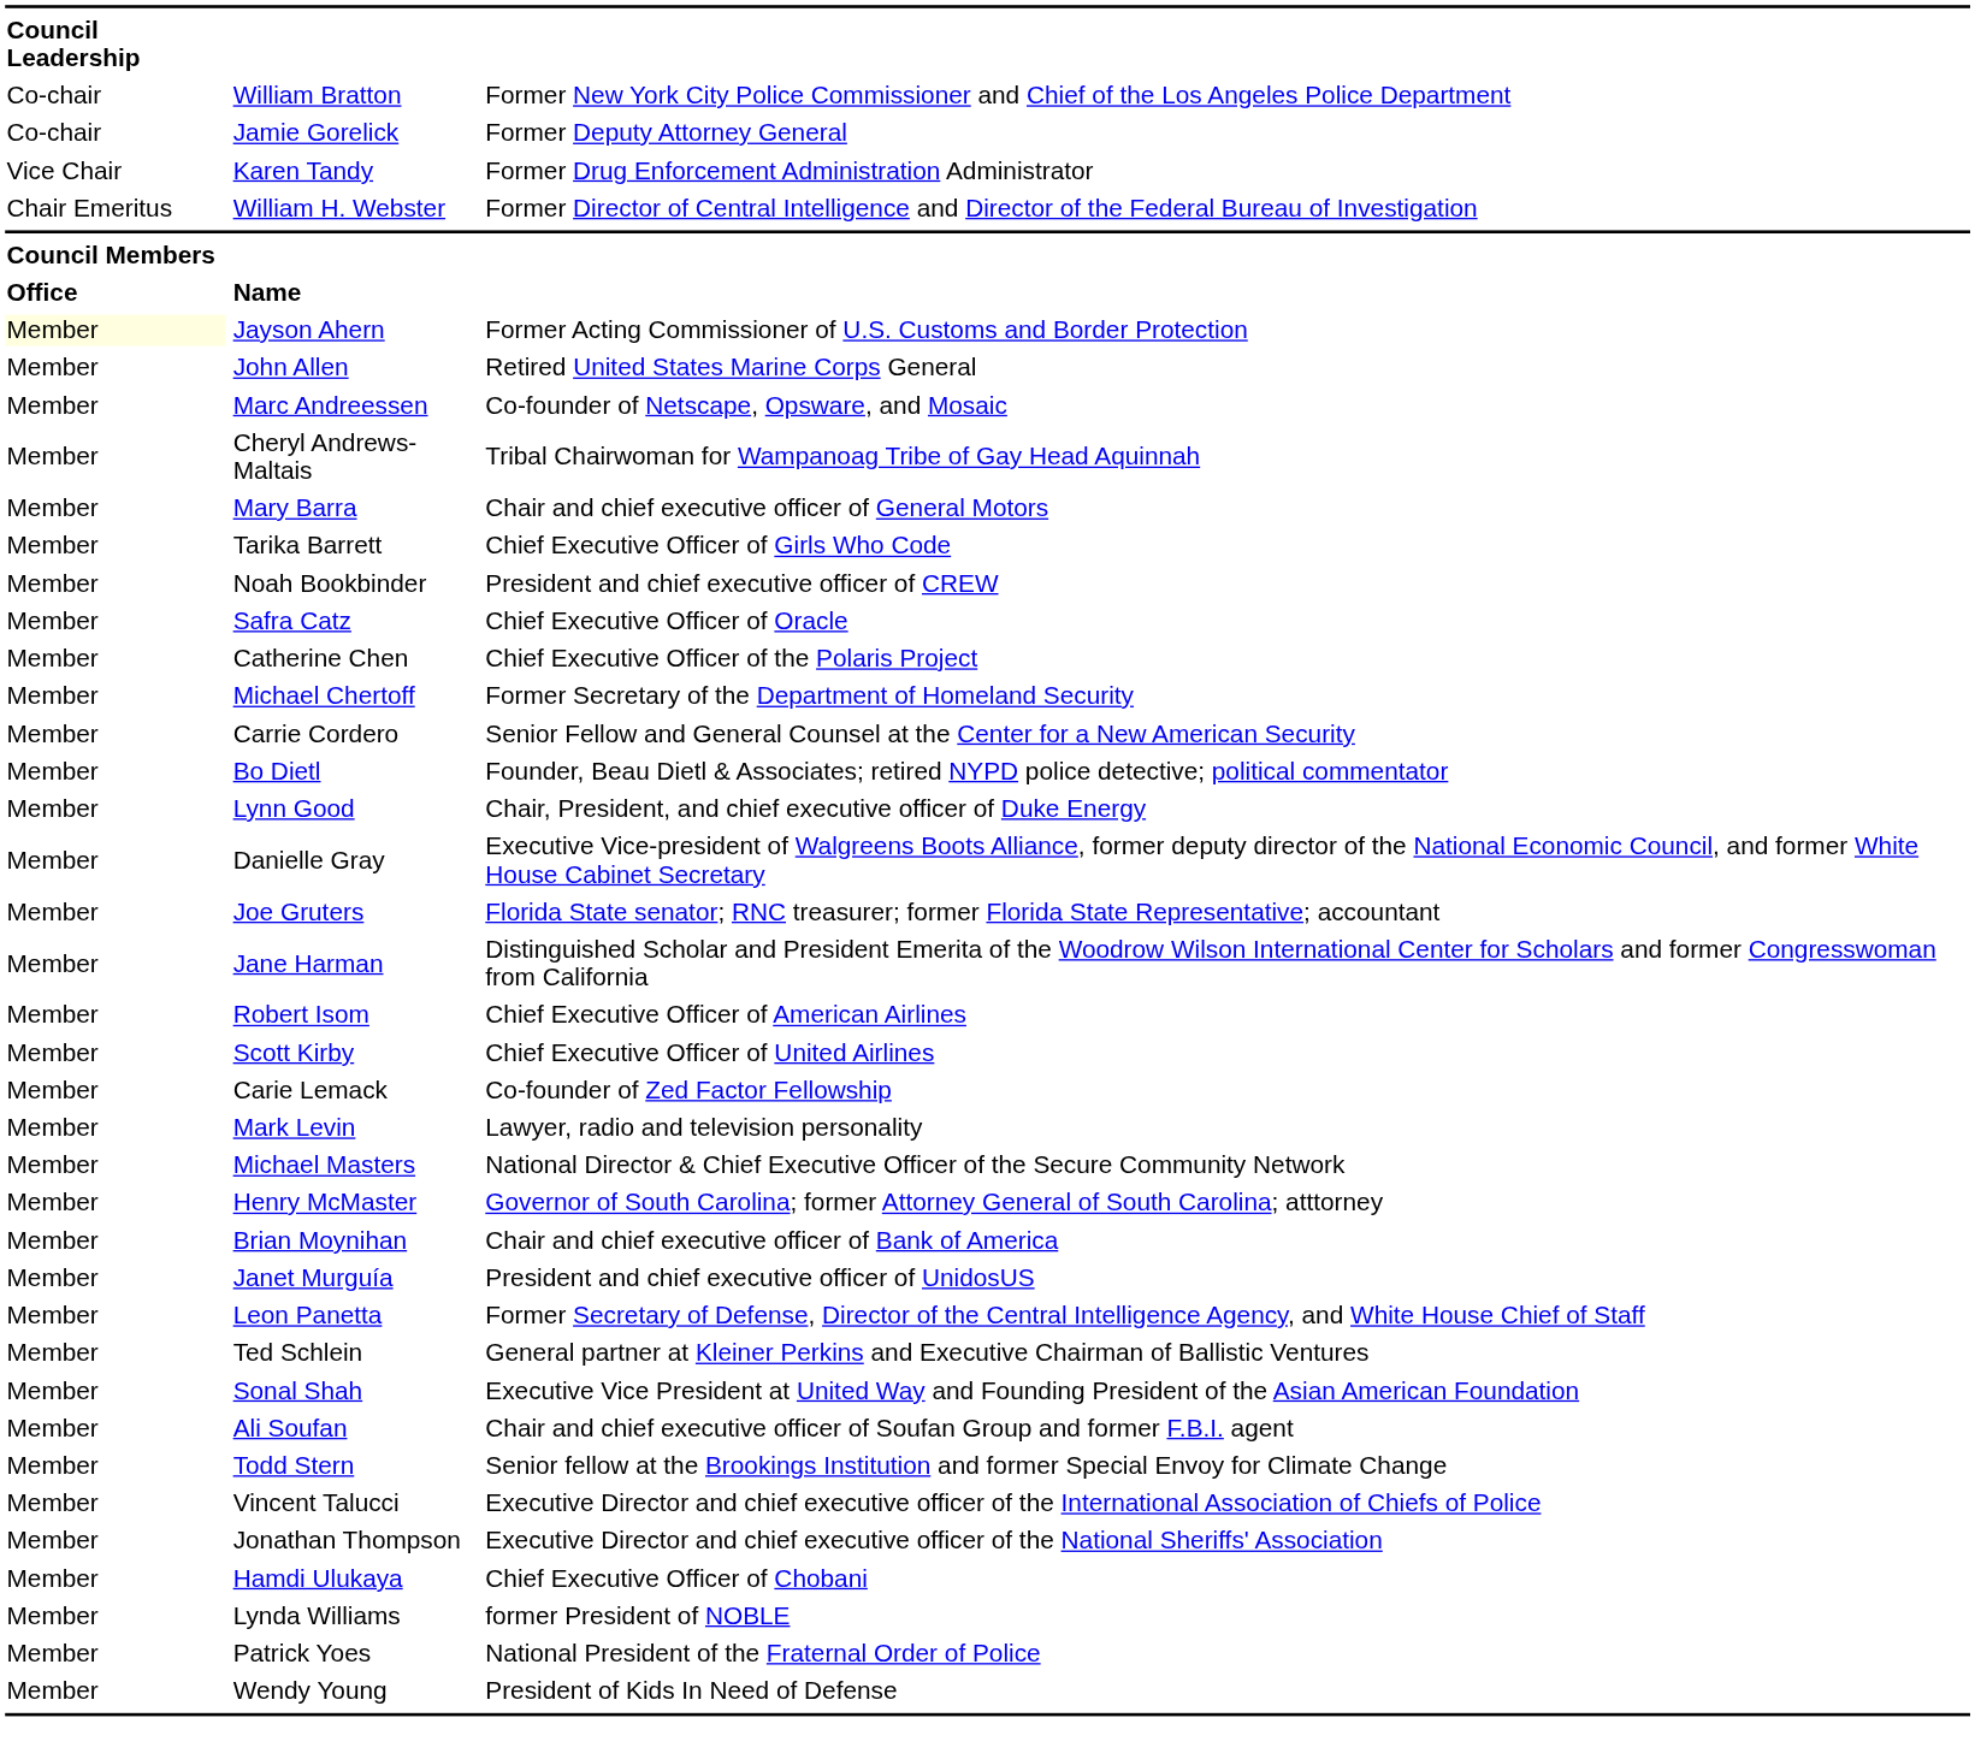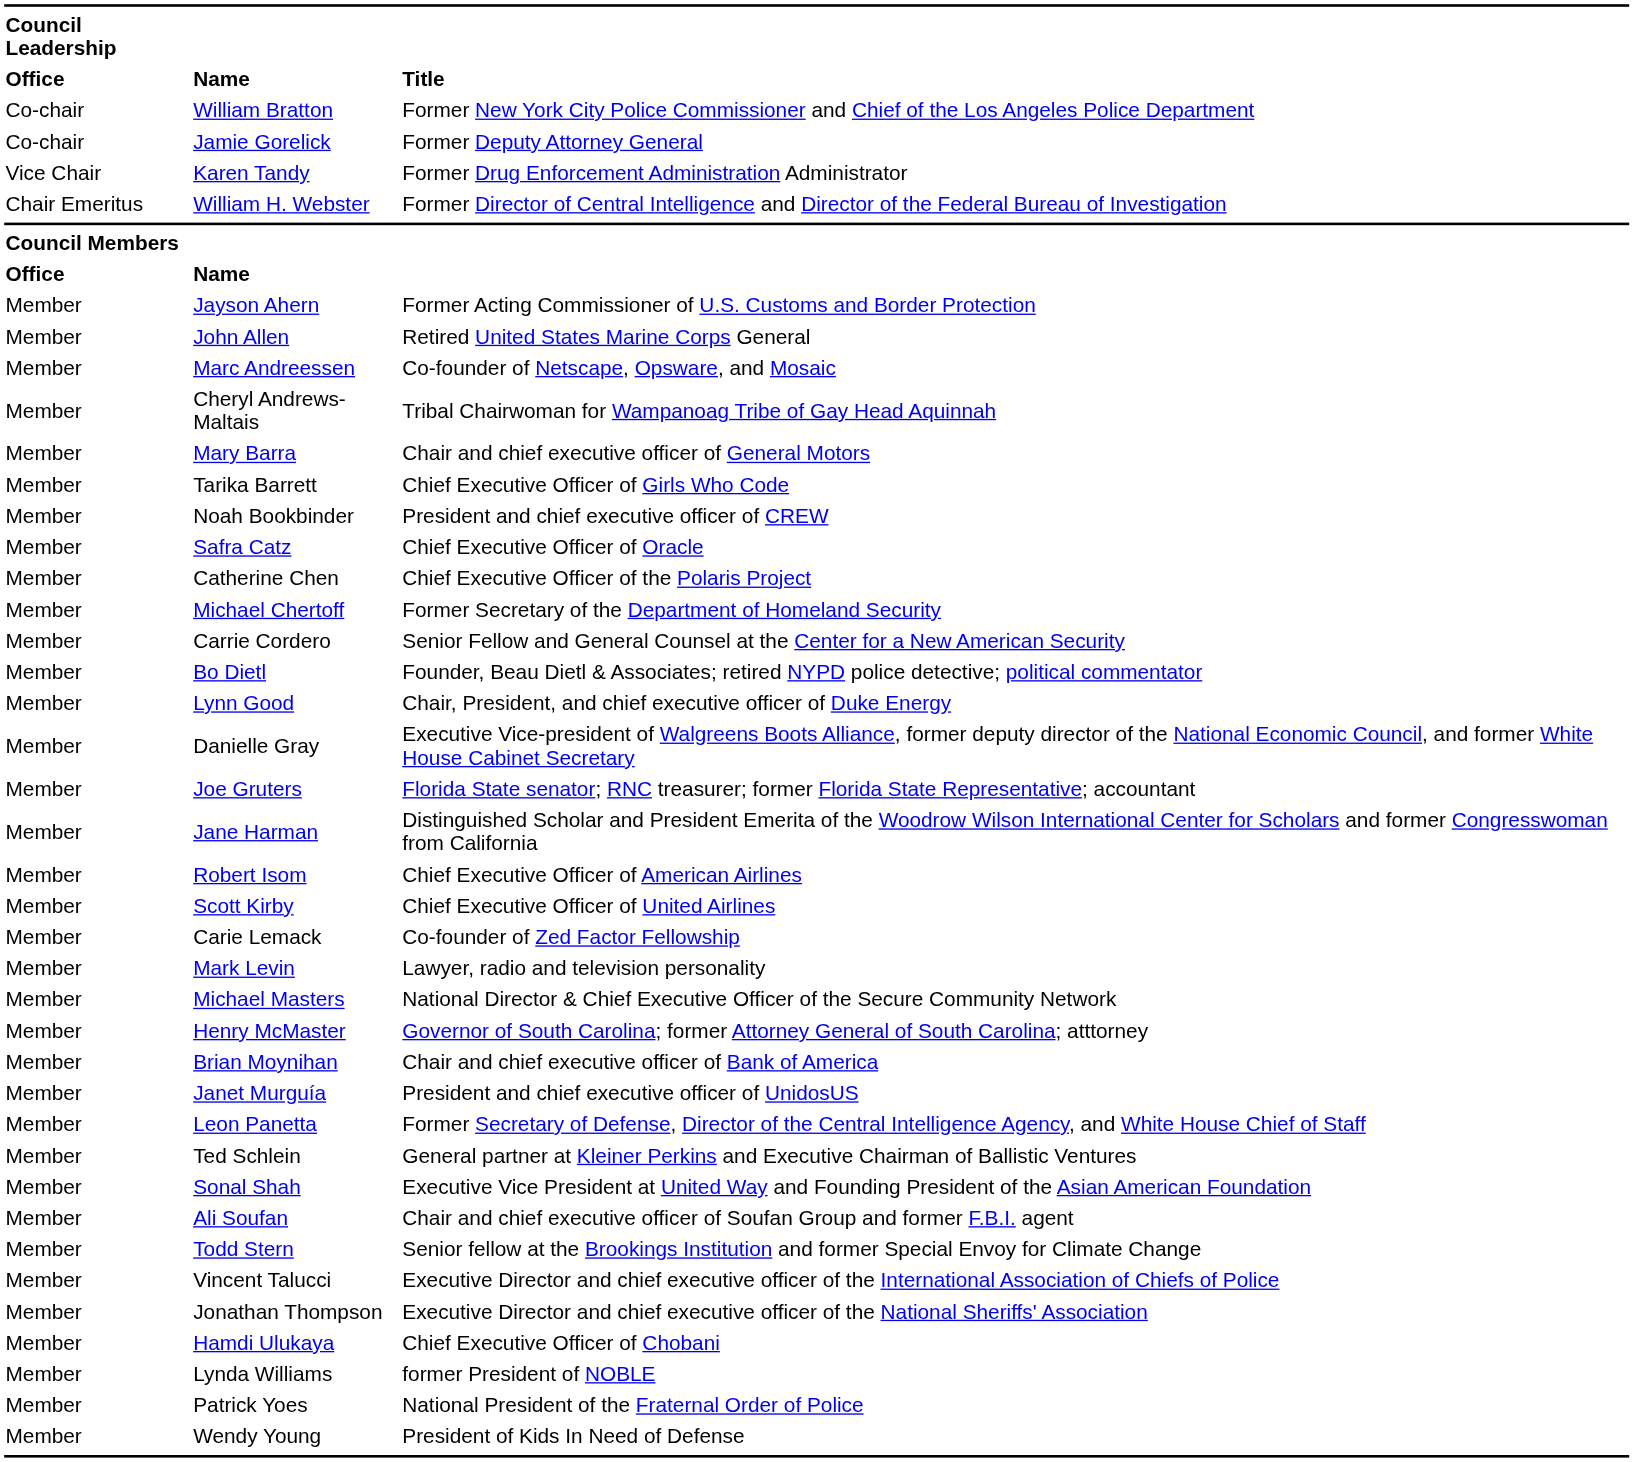+ row: Office | Name | Title
Jayson Ahern | Council Leadership: lightyellow background -> no background
